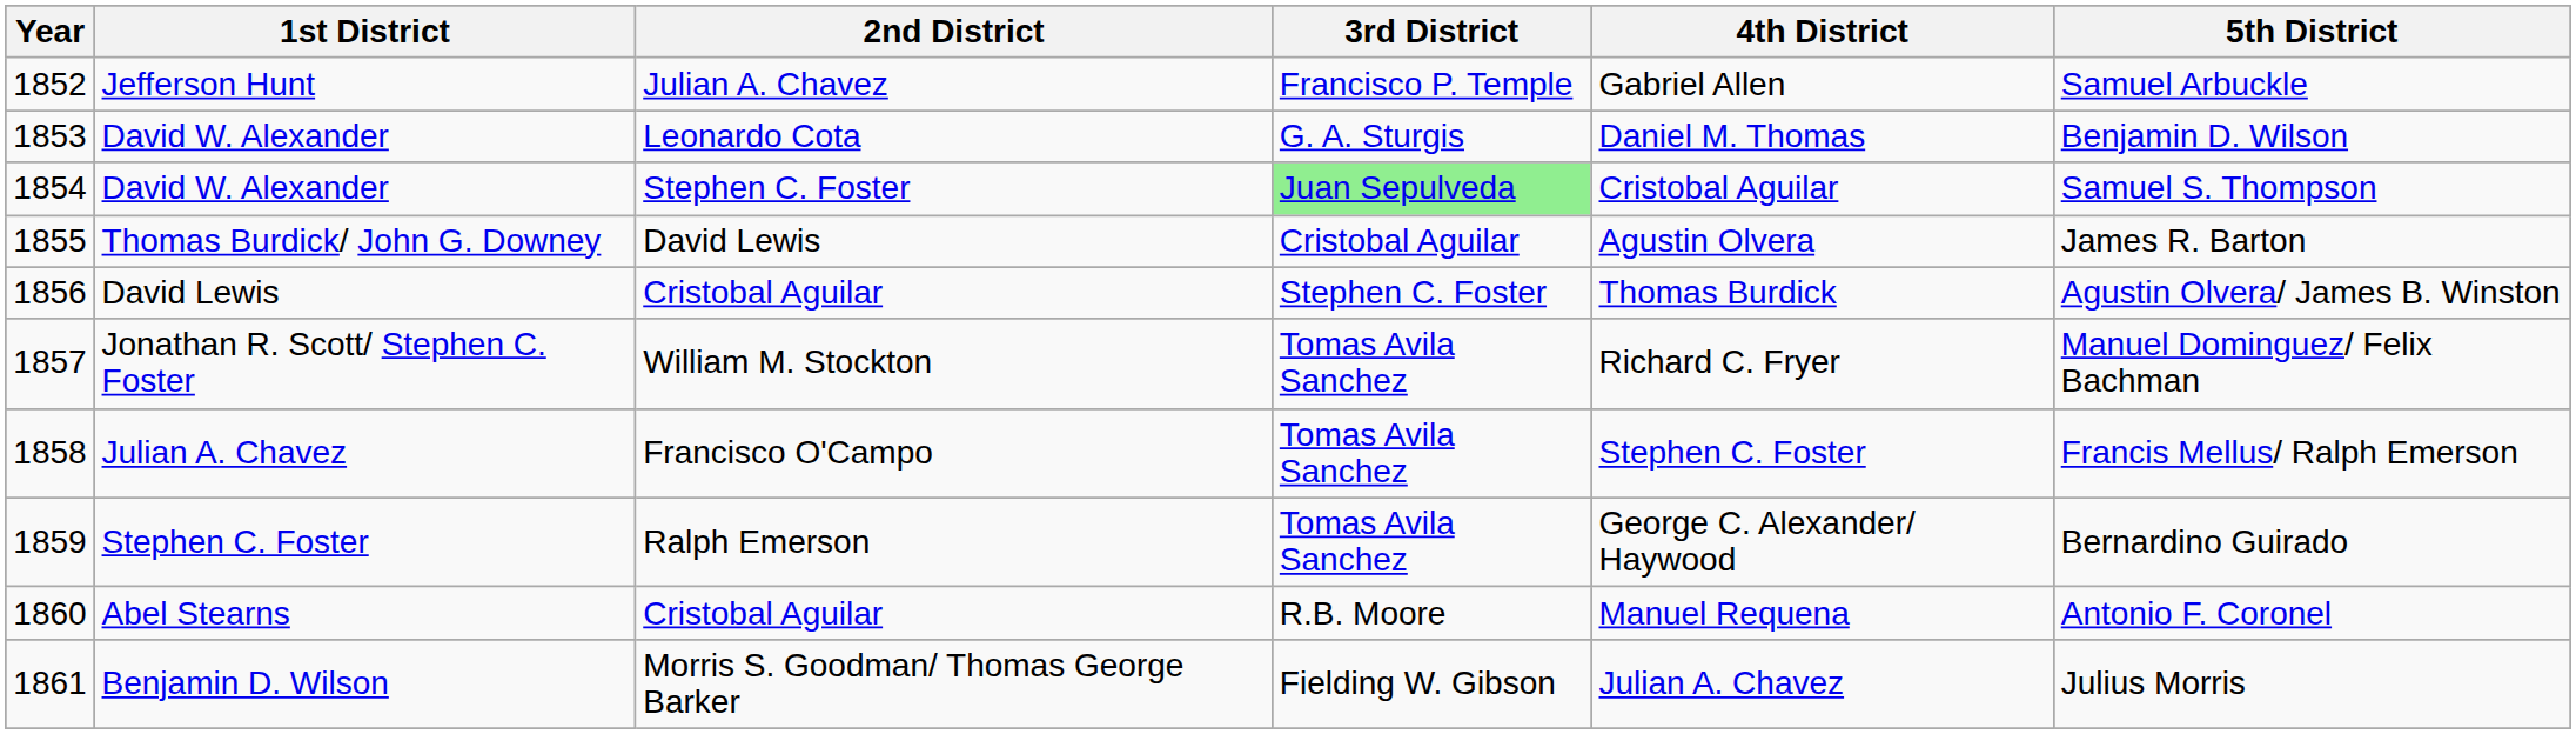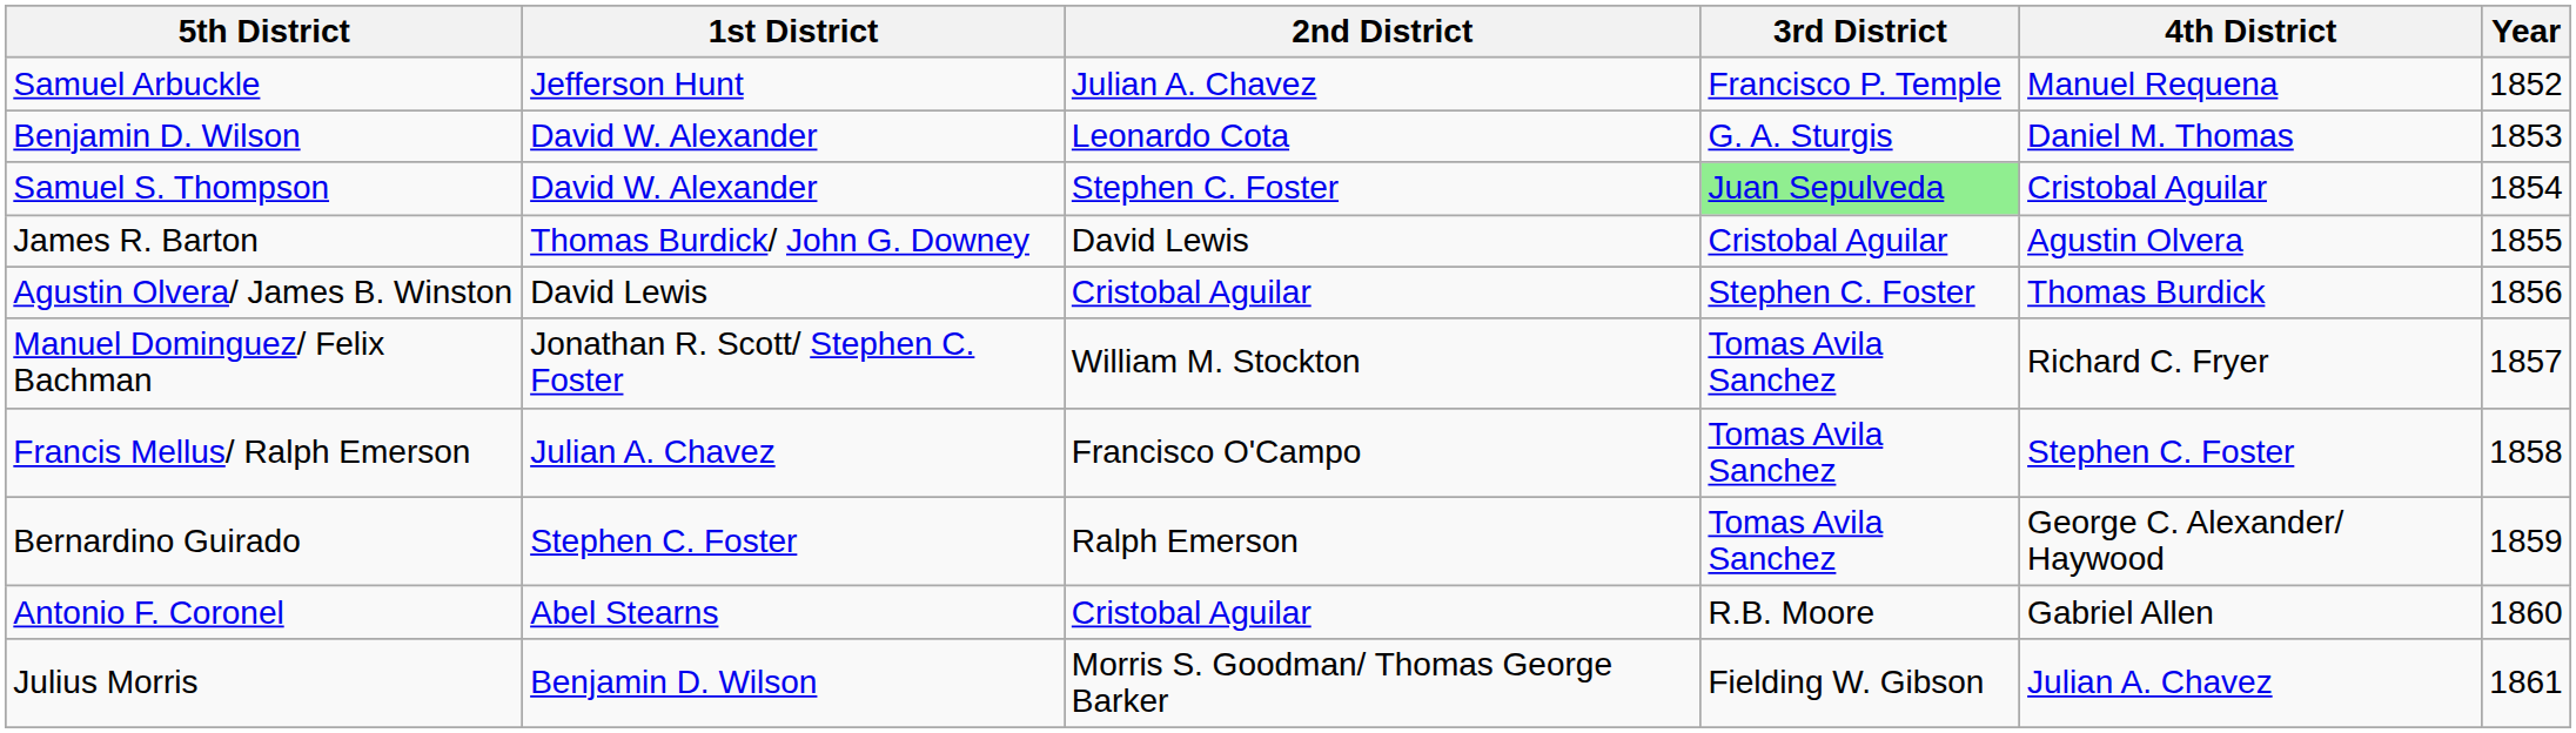columns swapped: Year <-> 5th District
Jefferson Hunt | 4th District: Gabriel Allen -> Manuel Requena
Abel Stearns | 4th District: Manuel Requena -> Gabriel Allen
